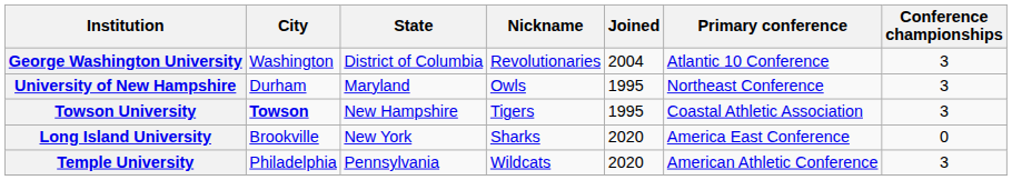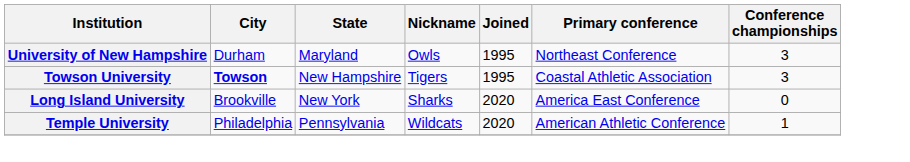- row: George Washington University | Washington | District of Columbia | Revolutionaries | 2004 | Atlantic 10 Conference | 3
Temple University | Conference championships: 3 -> 1
